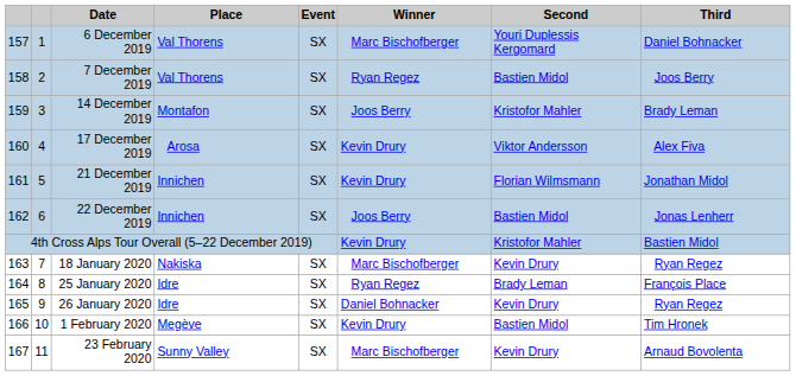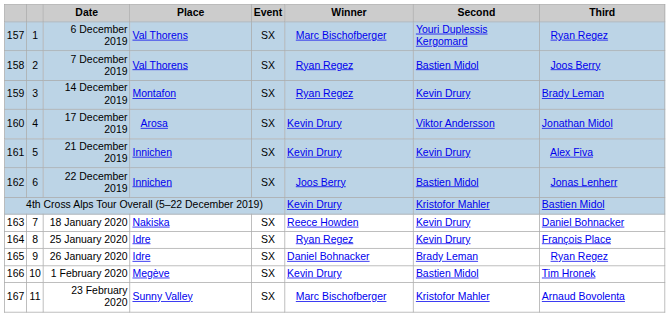6 December 2019 | Third: Daniel Bohnacker -> Ryan Regez
14 December 2019 | Winner: Joos Berry -> Ryan Regez
14 December 2019 | Second: Kristofor Mahler -> Kevin Drury
17 December 2019 | Third: Alex Fiva -> Jonathan Midol
21 December 2019 | Second: Florian Wilmsmann -> Kevin Drury
21 December 2019 | Third: Jonathan Midol -> Alex Fiva
18 January 2020 | Winner: Marc Bischofberger -> Reece Howden
18 January 2020 | Third: Ryan Regez -> Daniel Bohnacker
25 January 2020 | Second: Brady Leman -> Kevin Drury
26 January 2020 | Second: Kevin Drury -> Brady Leman
23 February 2020 | Second: Kevin Drury -> Kristofor Mahler
